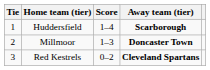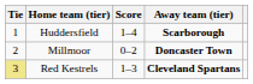Millmoor | Score: 1–3 -> 0–2
Red Kestrels | Tie: no background -> khaki background
Red Kestrels | Score: 0–2 -> 1–3
